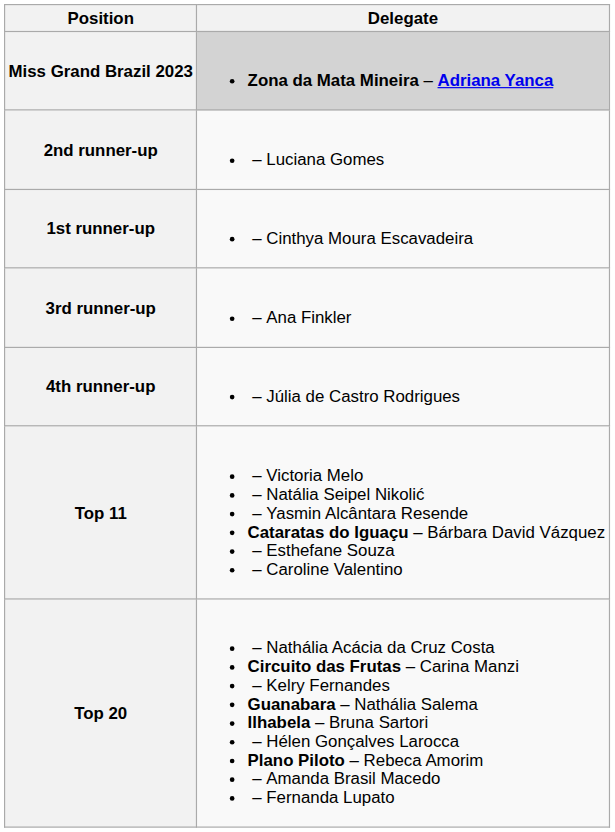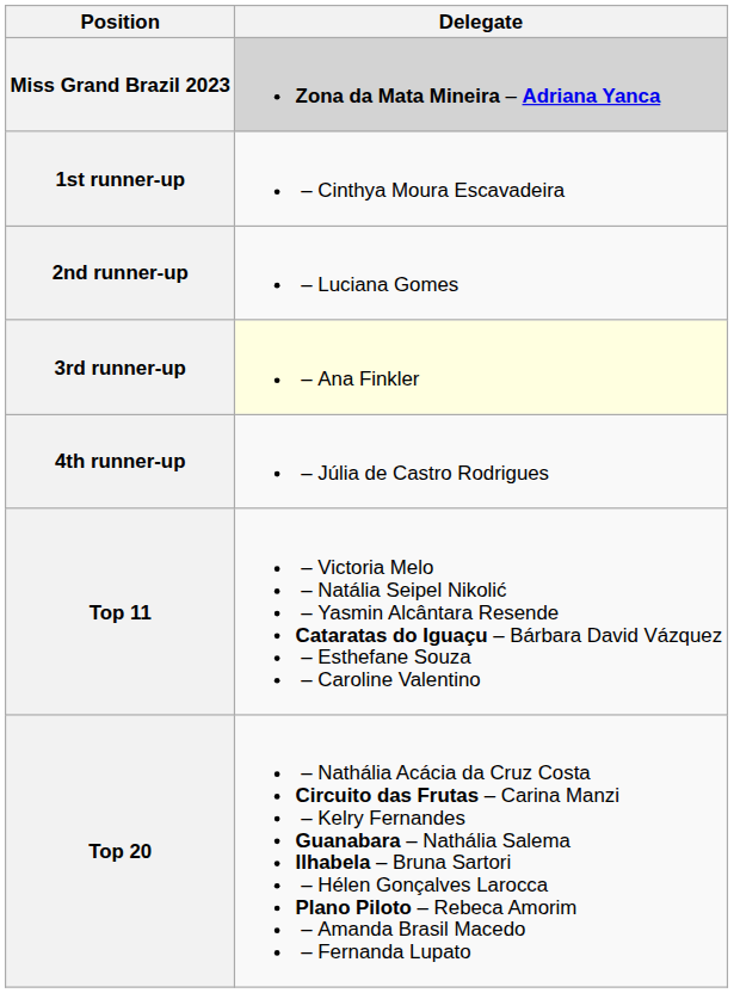rows swapped: 1st runner-up <-> 2nd runner-up
3rd runner-up | Delegate: no background -> lightyellow background
